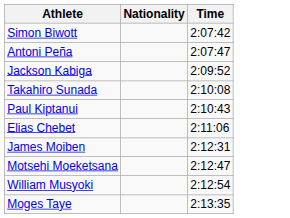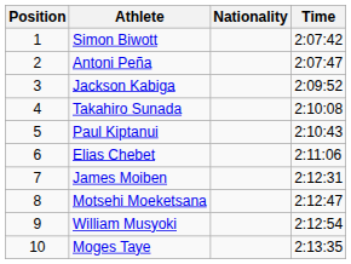+ column: Position | 1 | 2 | 3 | 4 | 5 | 6 | 7 | 8 | 9 | 10
